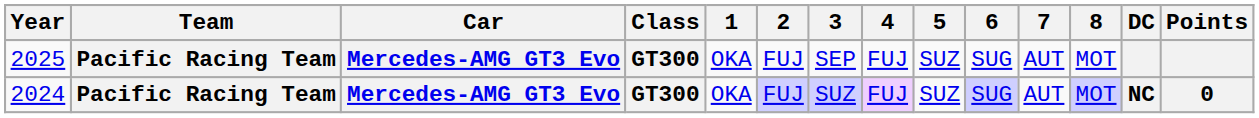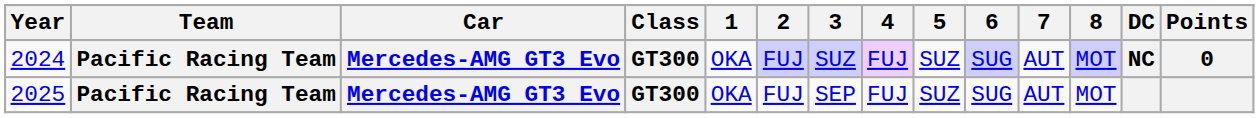rows swapped: 2024 <-> 2025
